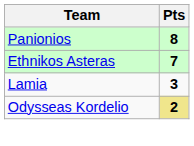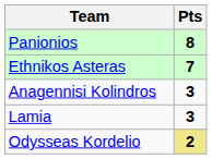+ row: Anagennisi Kolindros | 3
